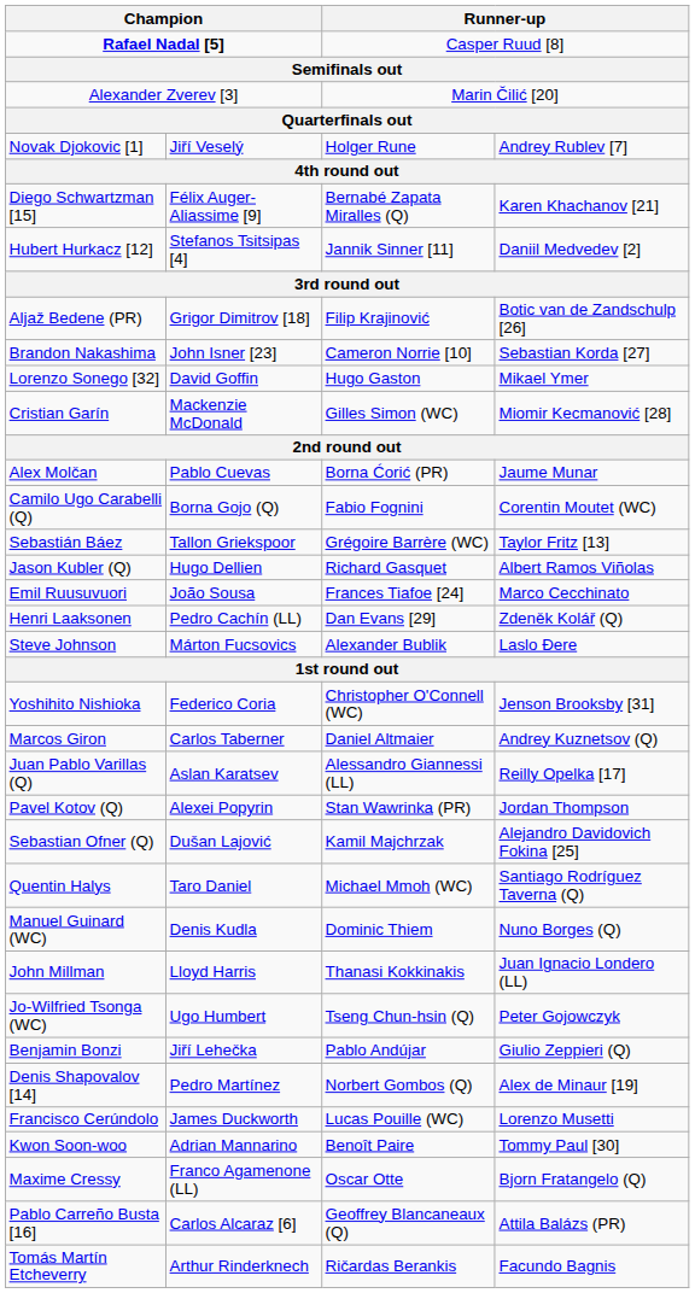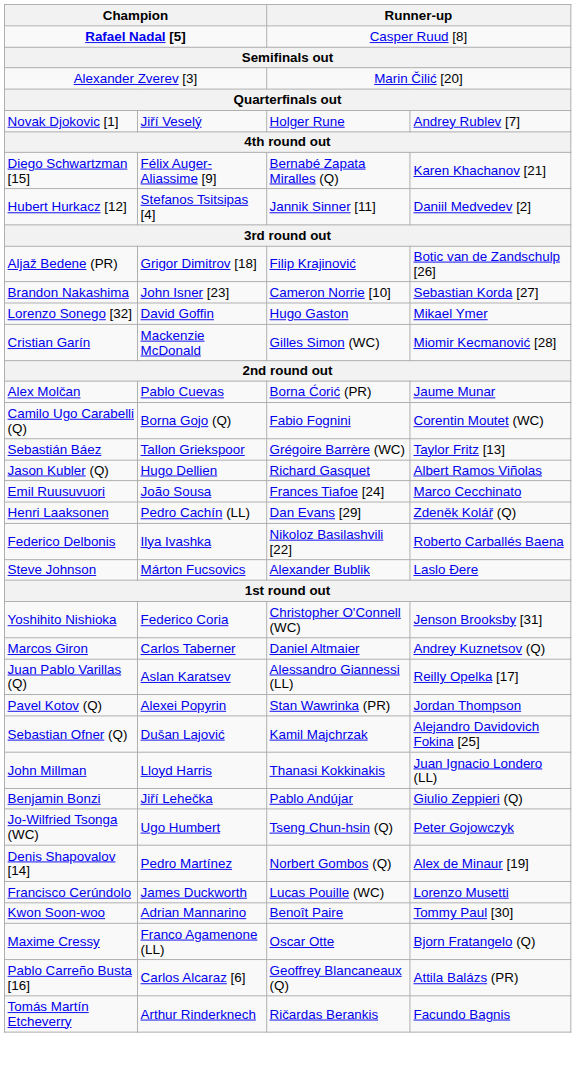+ row: Federico Delbonis | Ilya Ivashka | Nikoloz Basilashvili [22] | Roberto Carballés Baena
- row: Quentin Halys | Taro Daniel | Michael Mmoh (WC) | Santiago Rodríguez Taverna (Q)
- row: Manuel Guinard (WC) | Denis Kudla | Dominic Thiem | Nuno Borges (Q)
rows swapped: Jo-Wilfried Tsonga (WC) <-> Benjamin Bonzi
